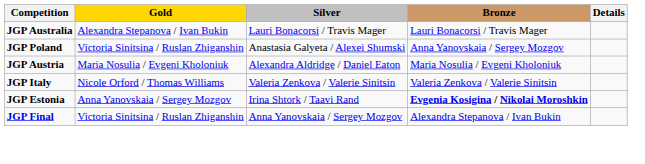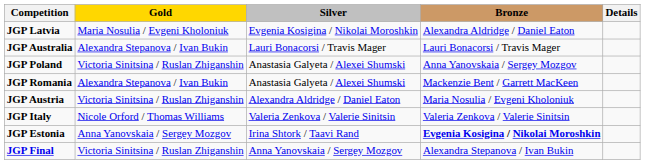+ row: JGP Latvia | Maria Nosulia / Evgeni Kholoniuk | Evgenia Kosigina / Nikolai Moroshkin | Alexandra Aldridge / Daniel Eaton
+ row: JGP Romania | Alexandra Stepanova / Ivan Bukin | Anastasia Galyeta / Alexei Shumski | Mackenzie Bent / Garrett MacKeen
JGP Austria | Gold: Maria Nosulia / Evgeni Kholoniuk -> Victoria Sinitsina / Ruslan Zhiganshin
